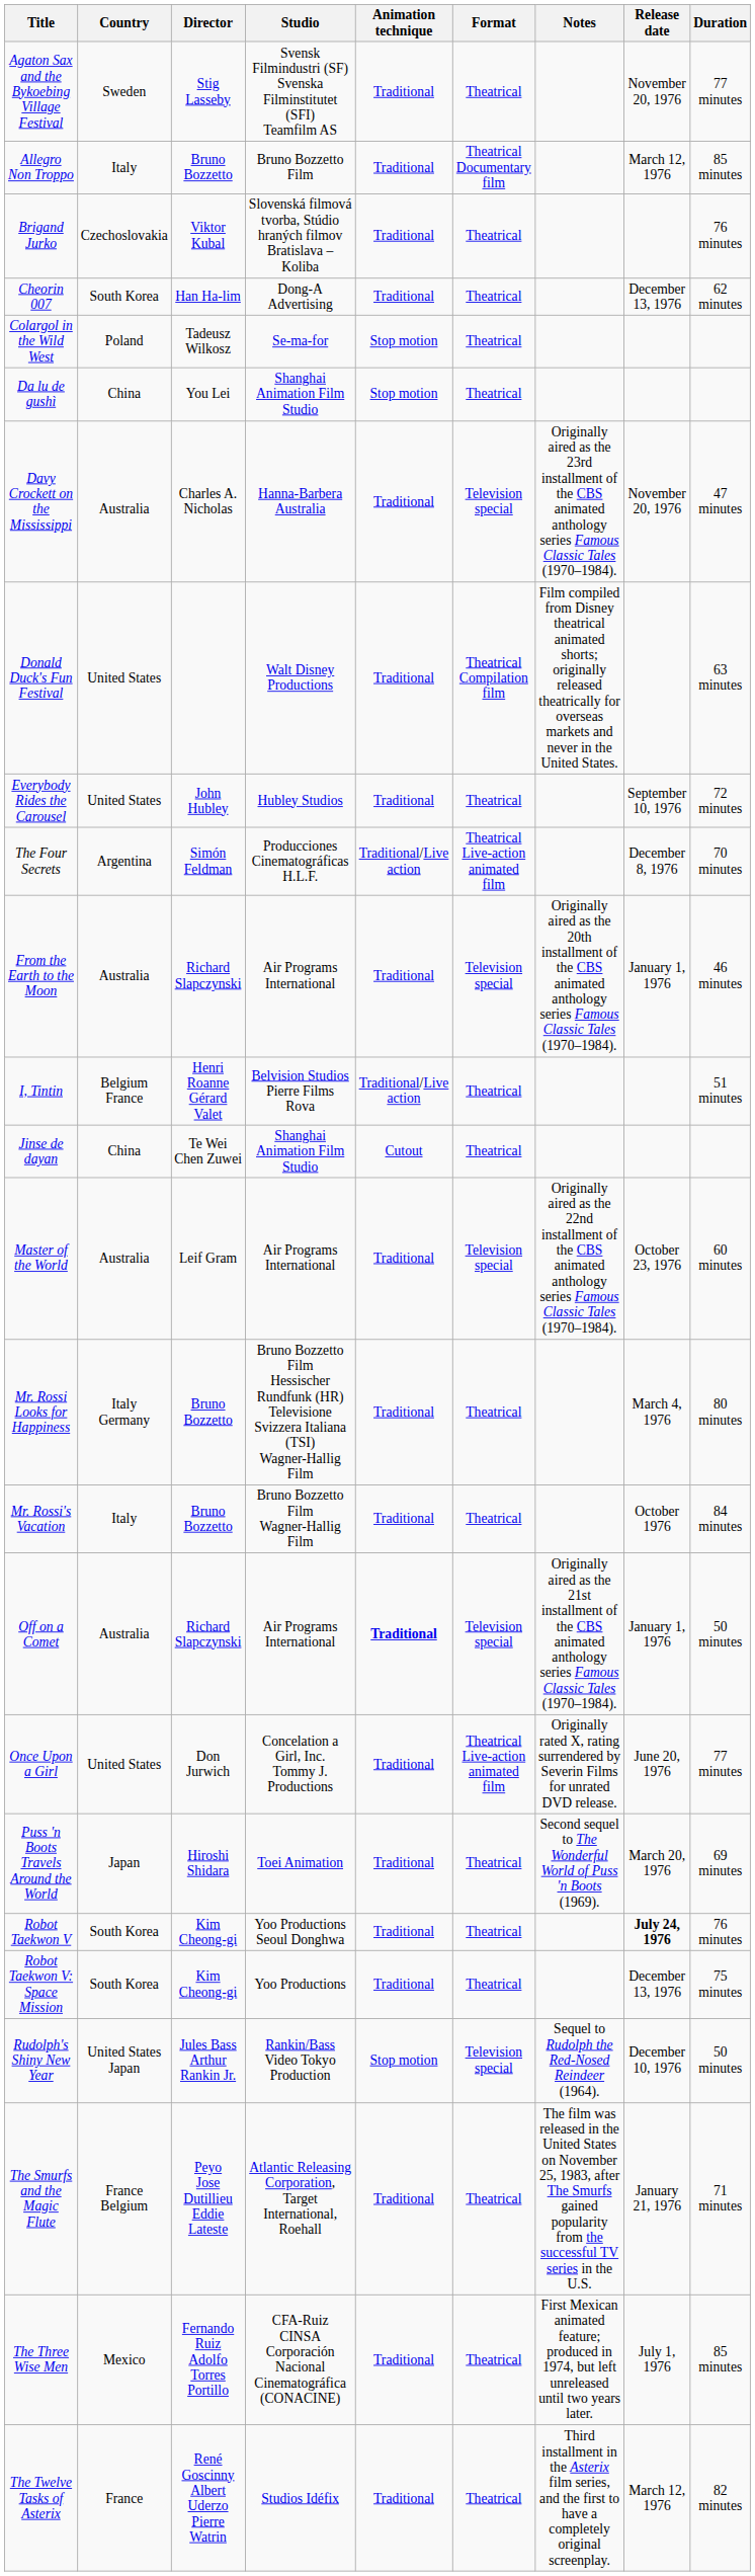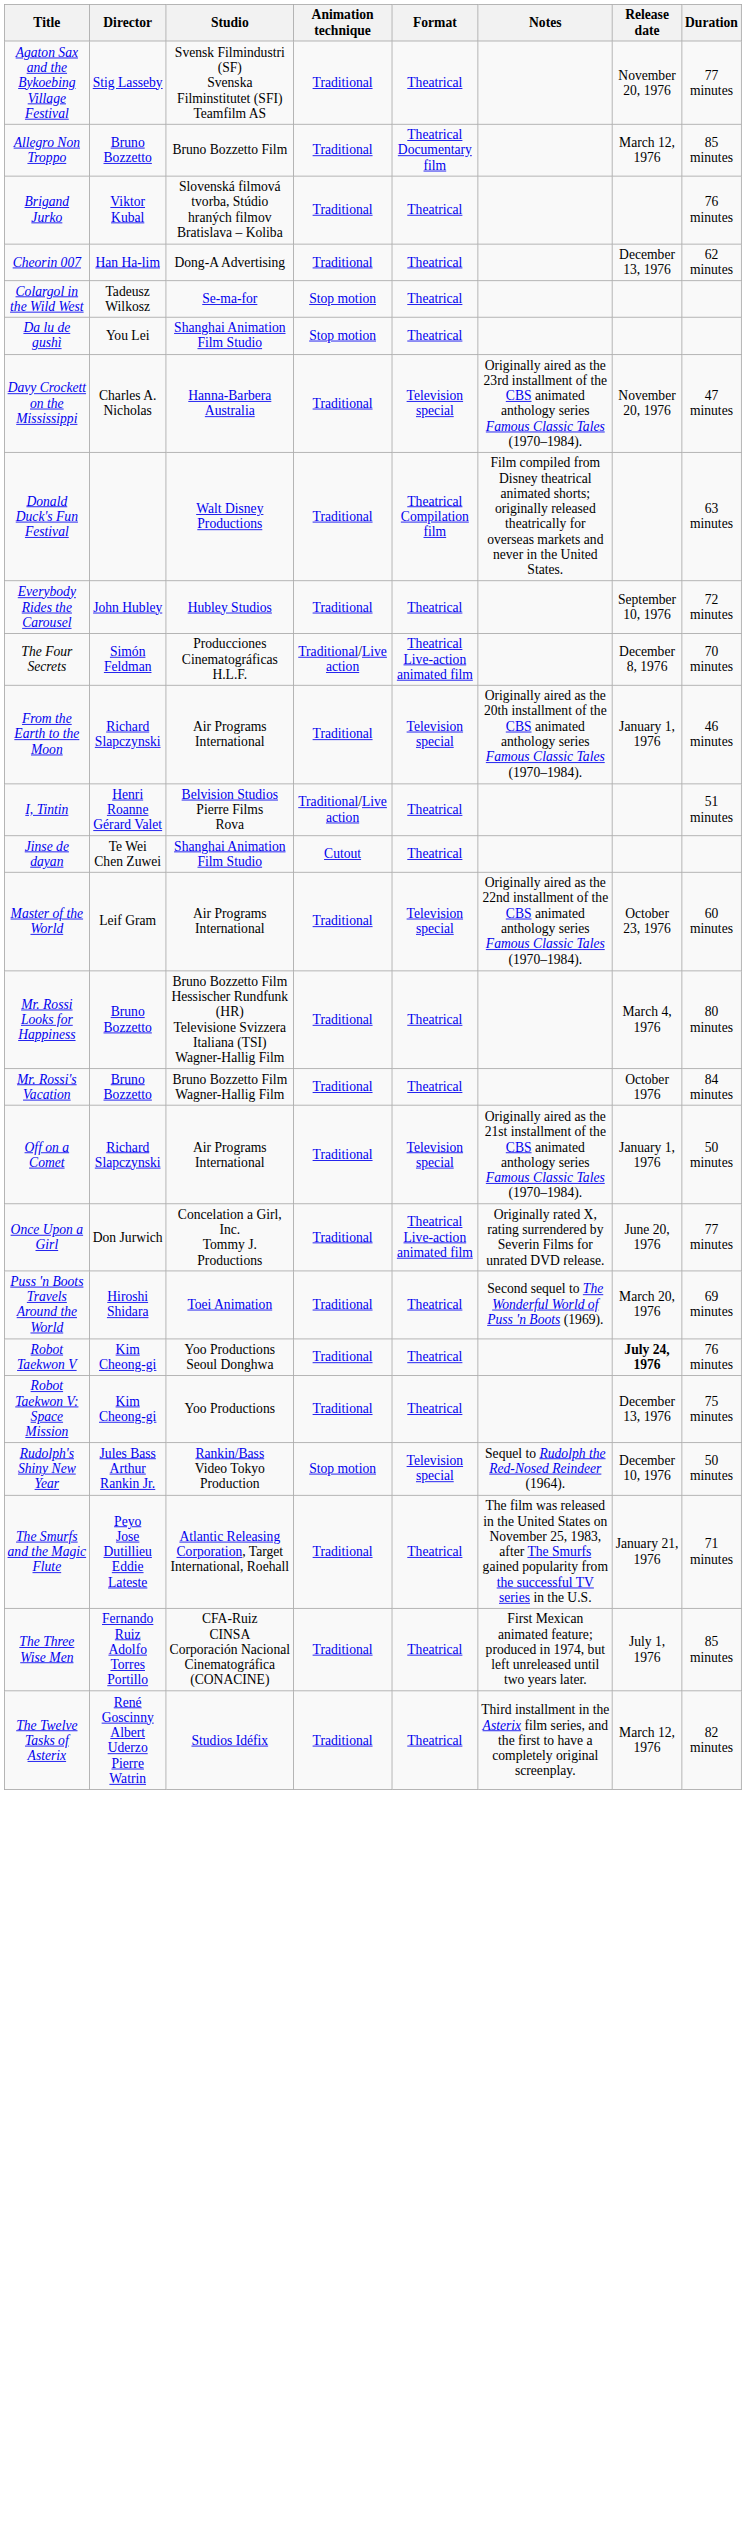- column: Country | Sweden | Italy | Czechoslovakia | South Korea | Poland | China | Australia | United States | United States | Argentina | Australia | Belgium France | China | Australia | Italy Germany | Italy | Australia | United States | Japan | South Korea | South Korea | United States Japan | France Belgium | Mexico | France
Off on a Comet | Animation technique: bold -> normal
